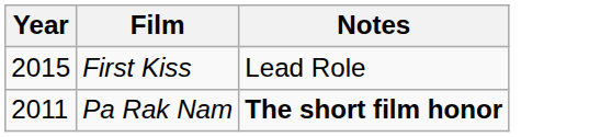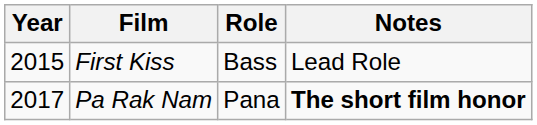+ column: Role | Bass | Pana
Pa Rak Nam | Year: 2011 -> 2017
